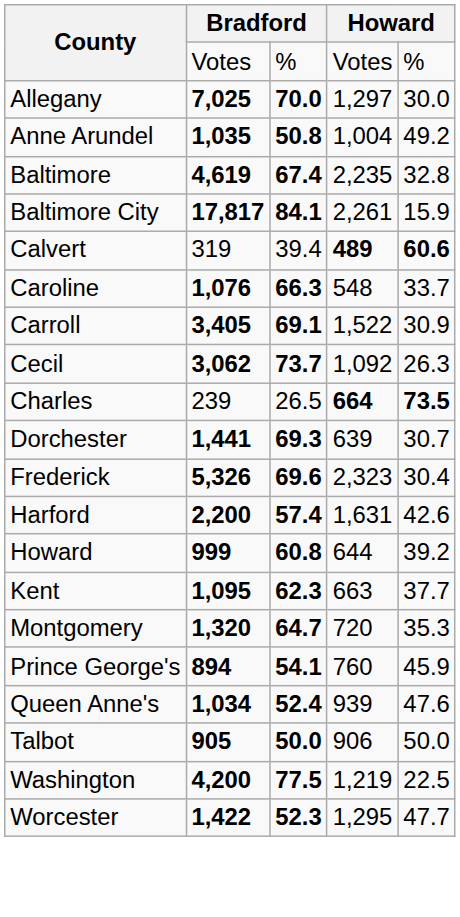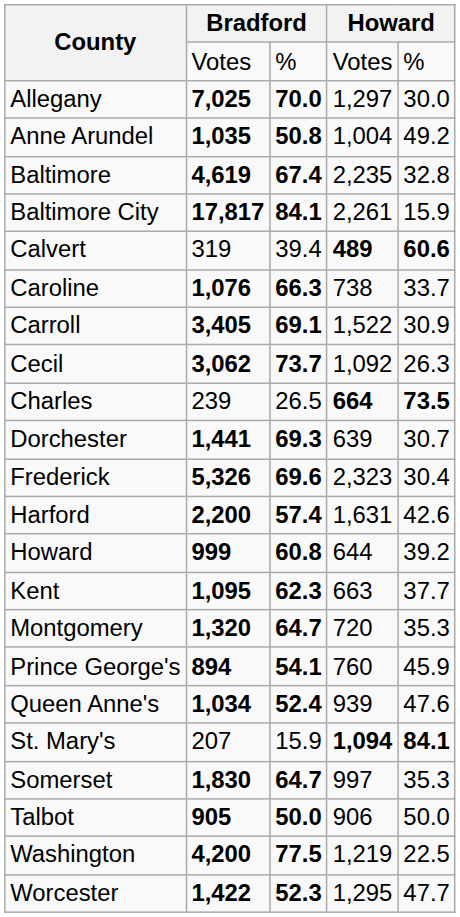Caroline | column 4: 548 -> 738
+ row: St. Mary's | 207 | 15.9 | 1,094 | 84.1
+ row: Somerset | 1,830 | 64.7 | 997 | 35.3
